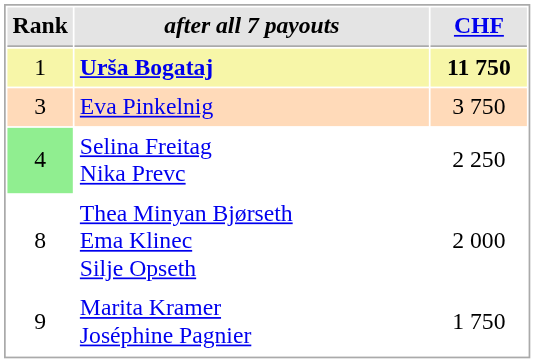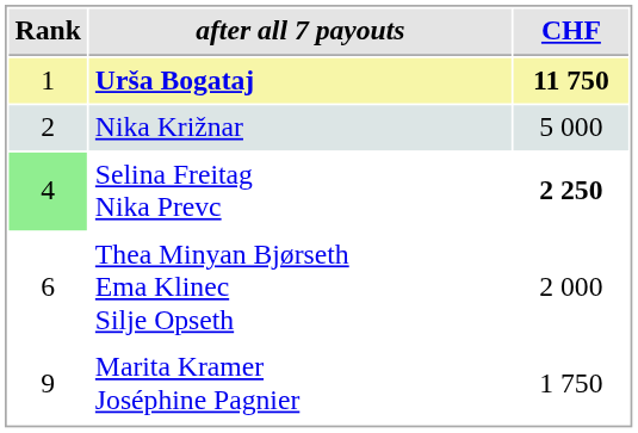+ row: 2 | Nika Križnar | 5 000
- row: 3 | Eva Pinkelnig | 3 750
Selina Freitag Nika Prevc | CHF: normal -> bold
Thea Minyan Bjørseth Ema Klinec Silje Opseth | Rank: 8 -> 6
